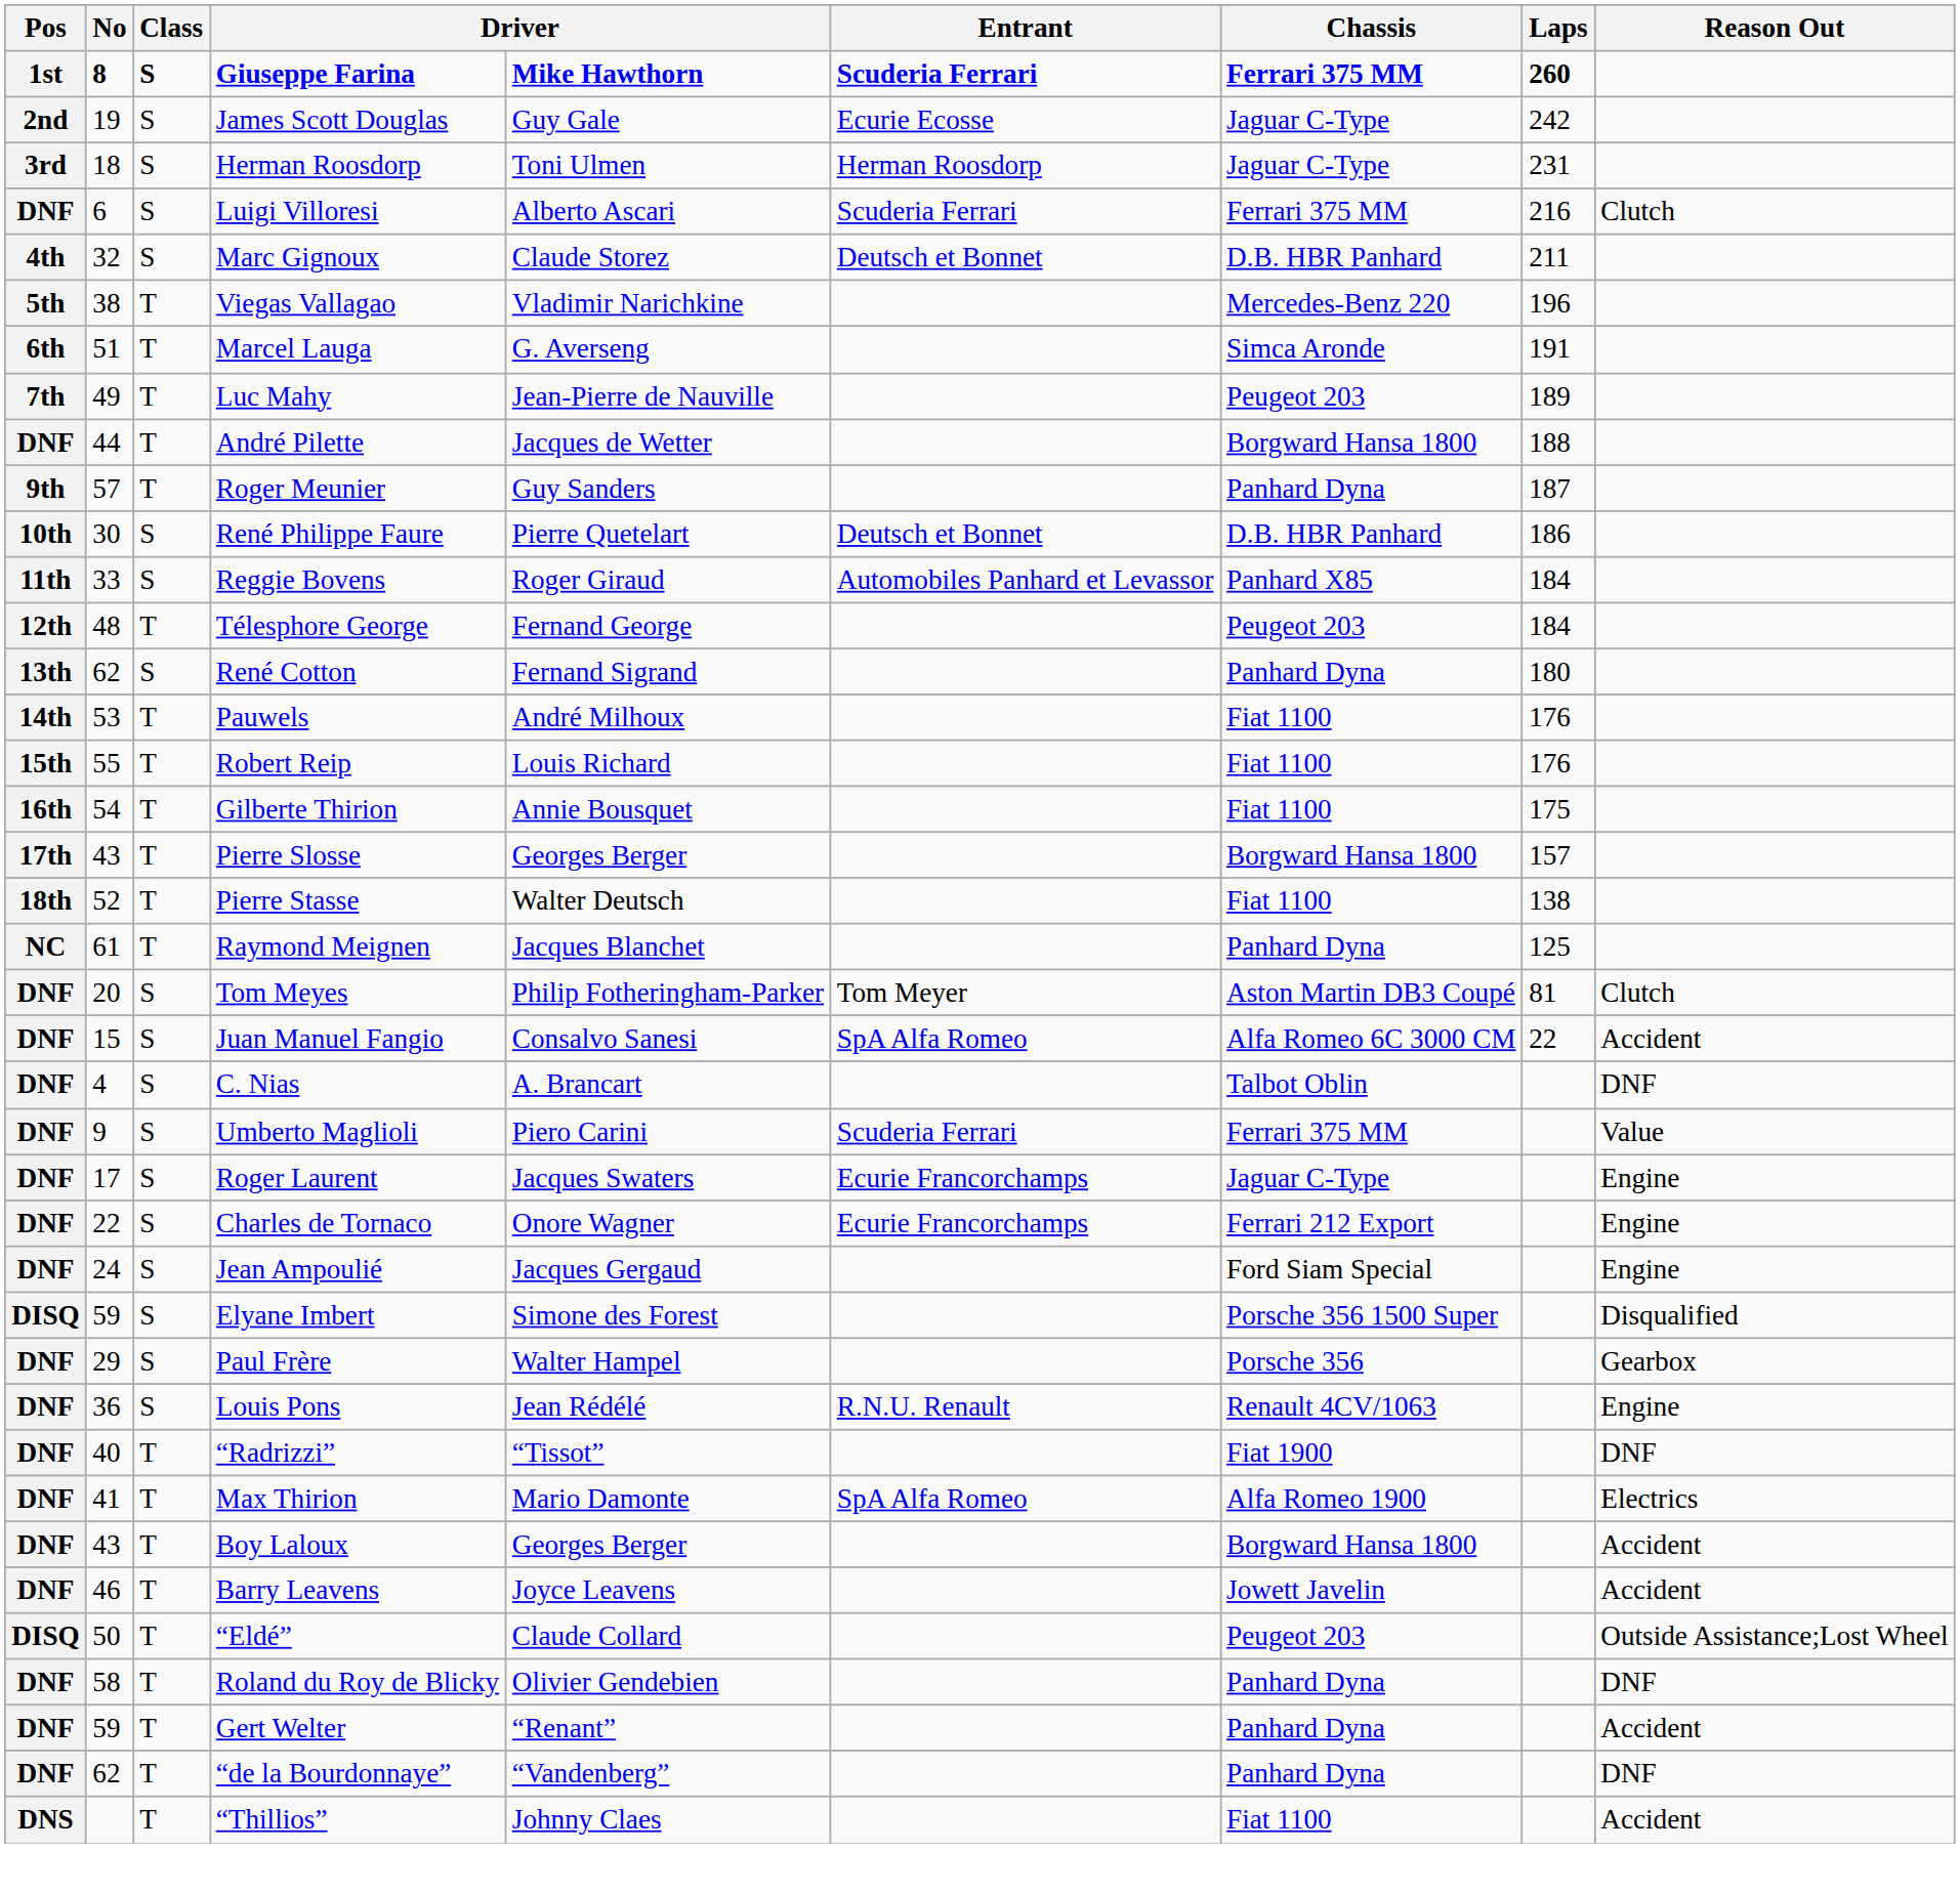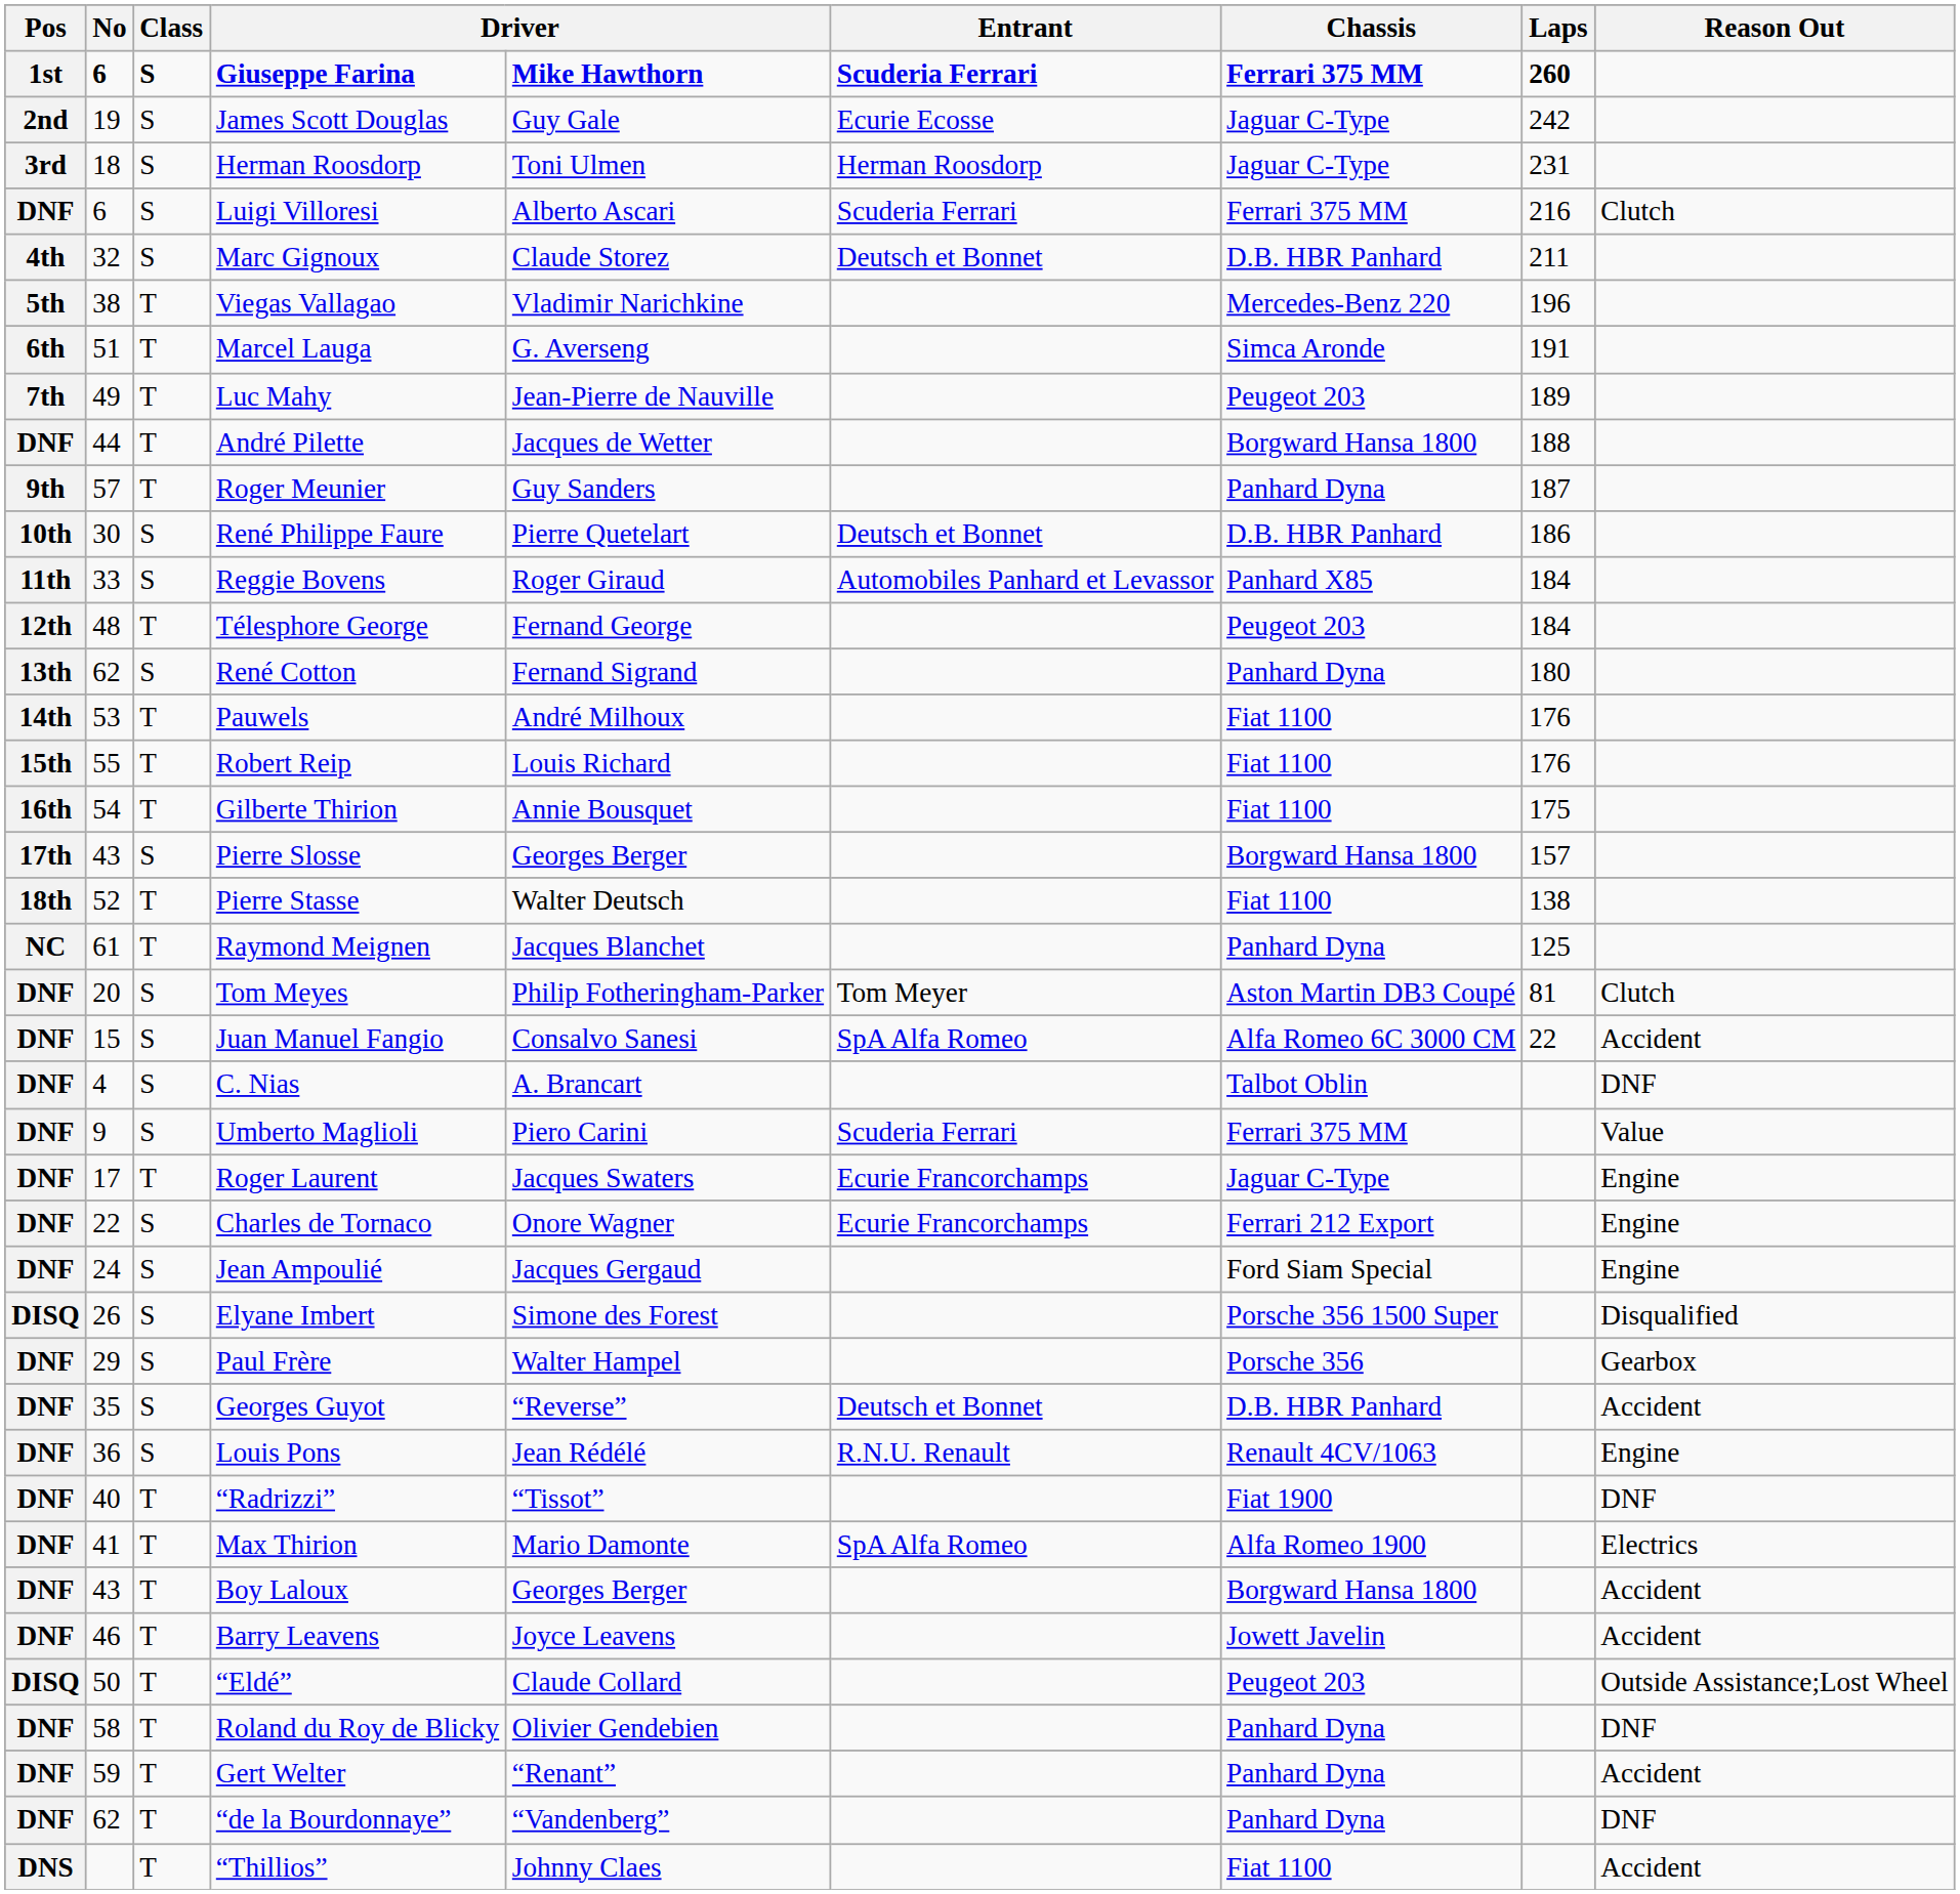Giuseppe Farina | No: 8 -> 6
Pierre Slosse | Class: T -> S
Roger Laurent | Class: S -> T
Elyane Imbert | No: 59 -> 26
+ row: DNF | 35 | S | Georges Guyot | “Reverse” | Deutsch et Bonnet | D.B. HBR Panhard | Accident
